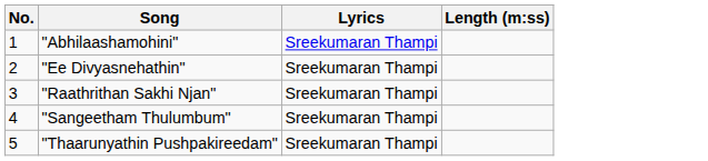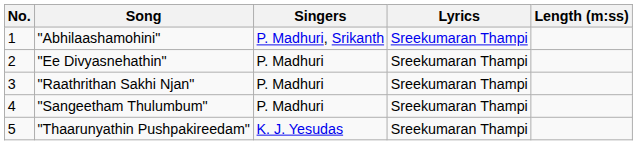+ column: Singers | P. Madhuri, Srikanth | P. Madhuri | P. Madhuri | P. Madhuri | K. J. Yesudas
